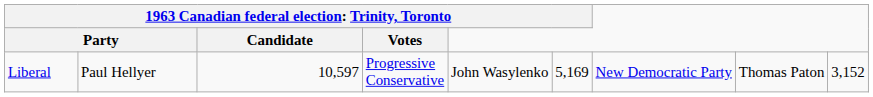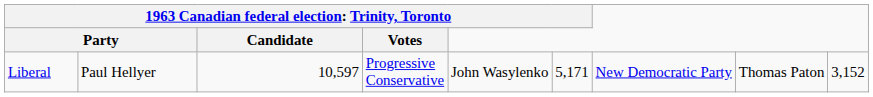Liberal | column 6: 5,169 -> 5,171
